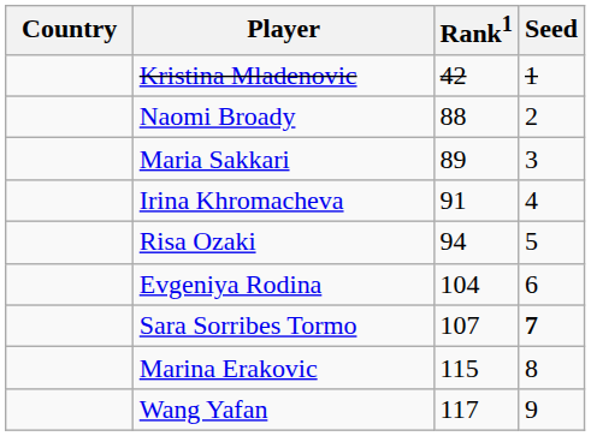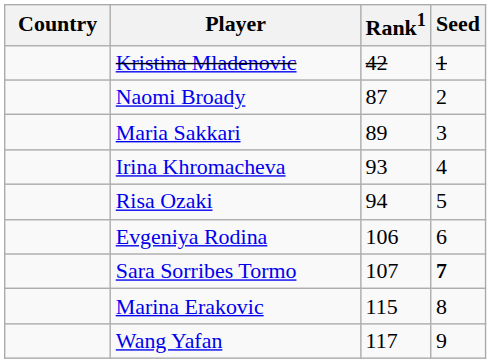Naomi Broady | Rank1: 88 -> 87
Irina Khromacheva | Rank1: 91 -> 93
Evgeniya Rodina | Rank1: 104 -> 106
